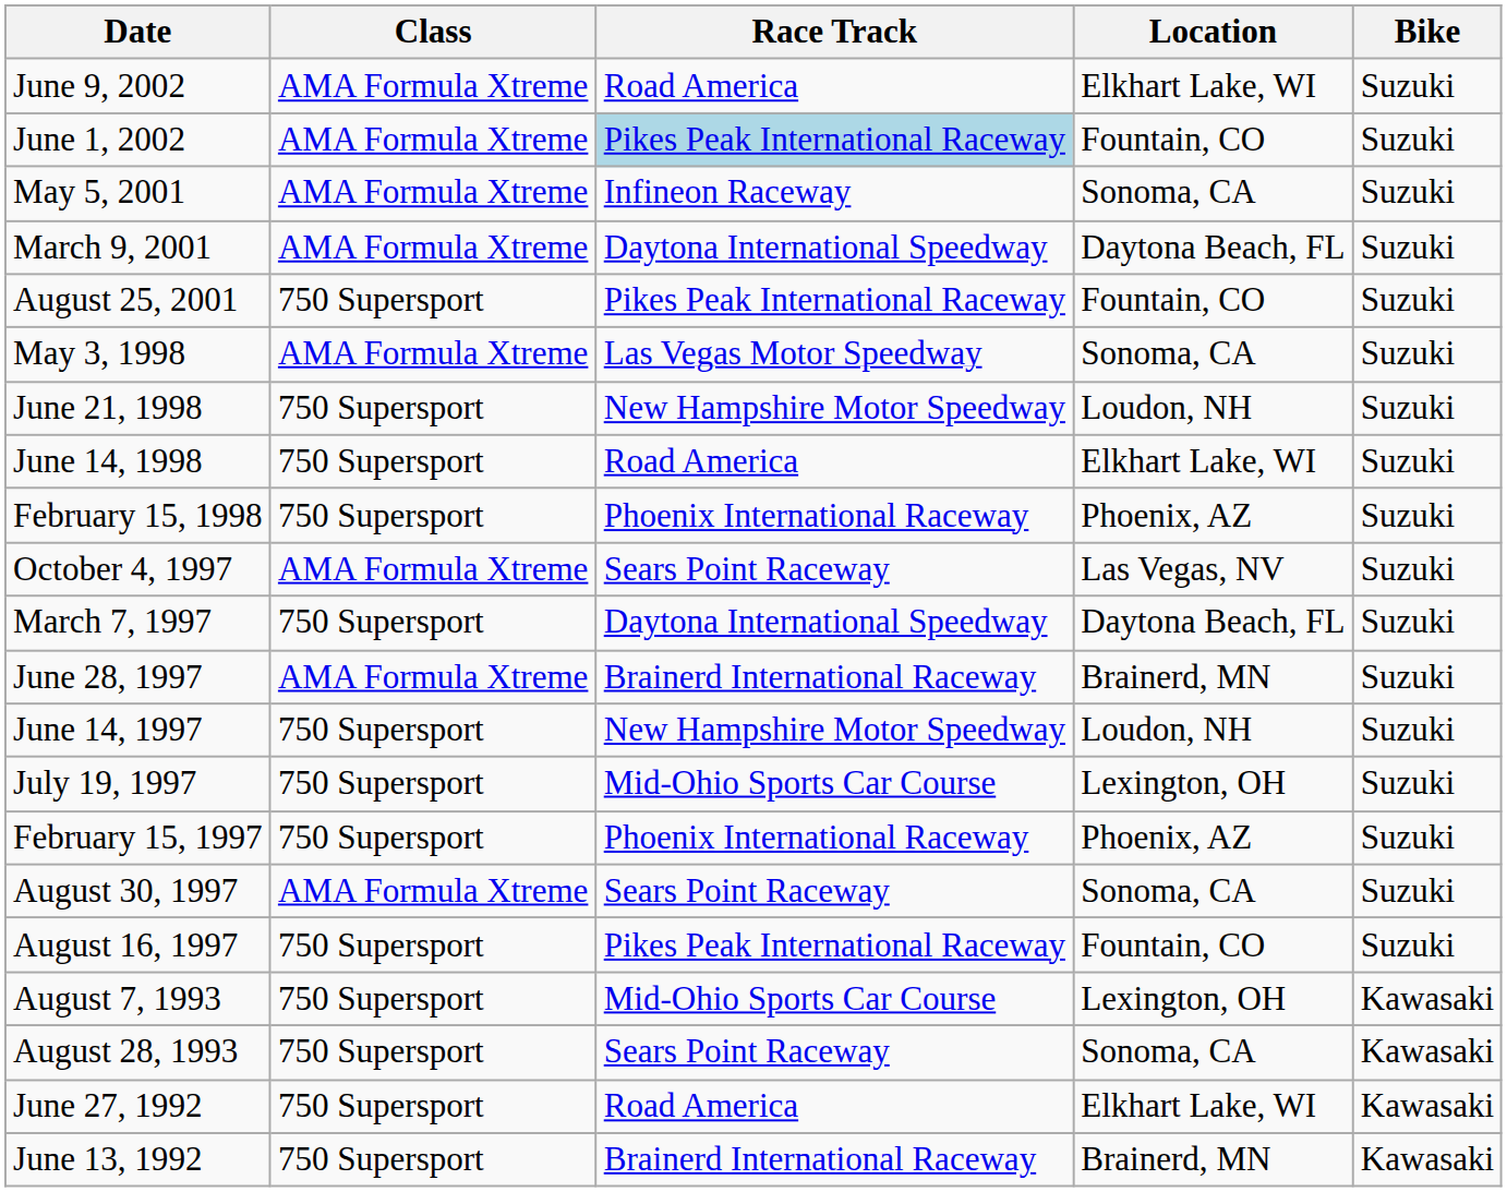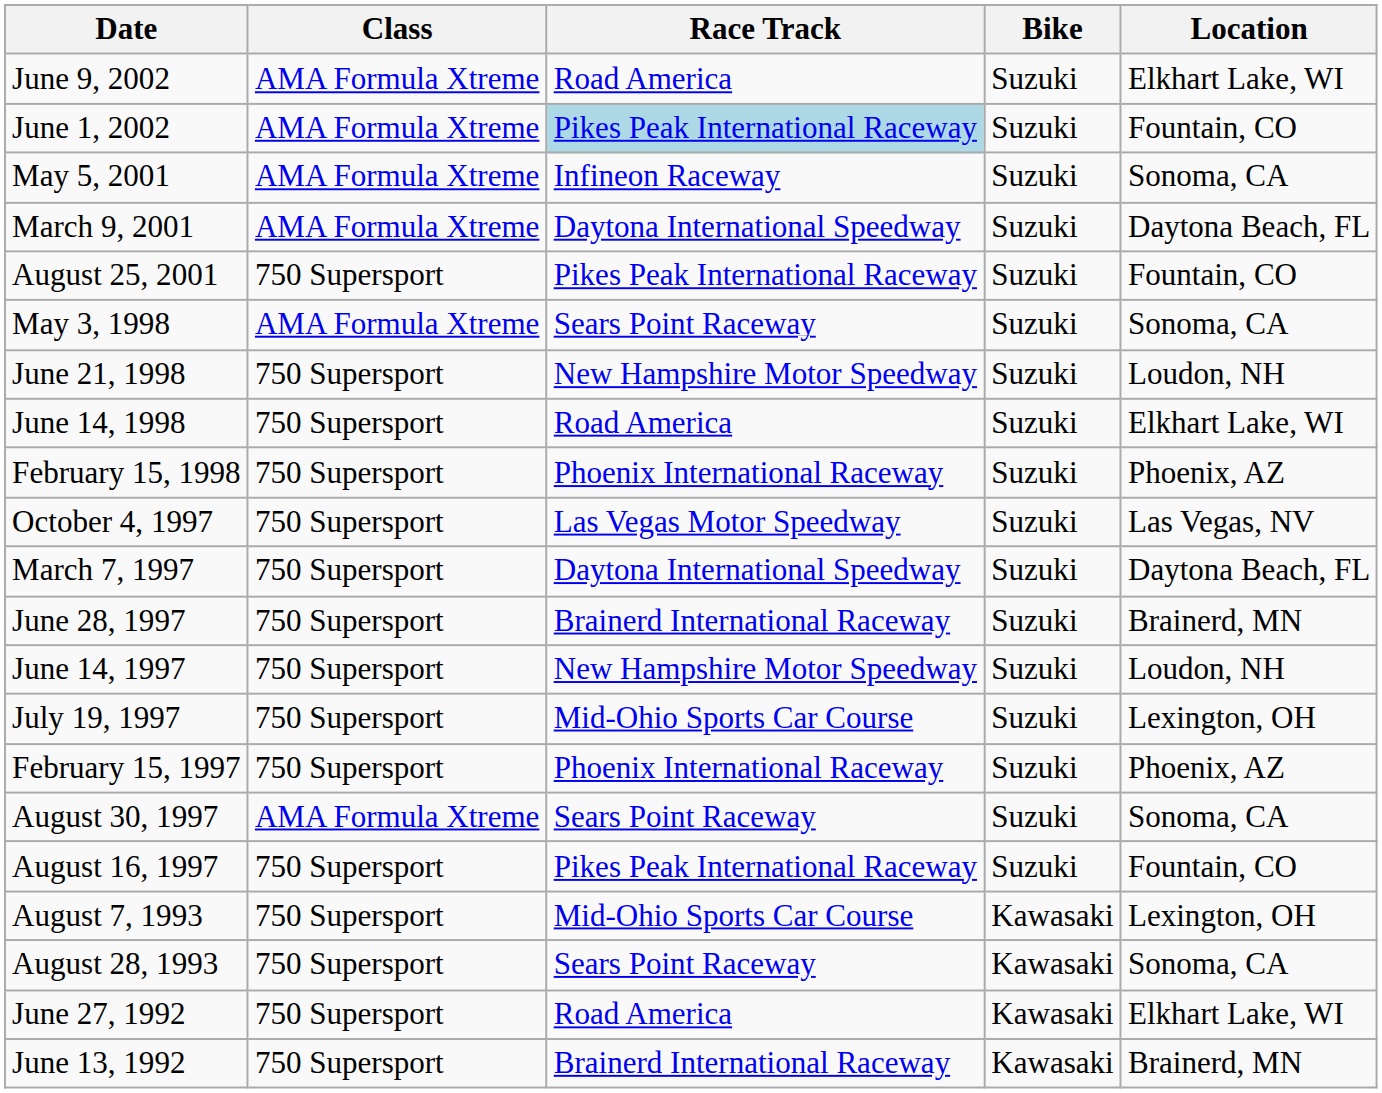columns swapped: Location <-> Bike
May 3, 1998 | Race Track: Las Vegas Motor Speedway -> Sears Point Raceway
October 4, 1997 | Class: AMA Formula Xtreme -> 750 Supersport
October 4, 1997 | Race Track: Sears Point Raceway -> Las Vegas Motor Speedway
June 28, 1997 | Class: AMA Formula Xtreme -> 750 Supersport
